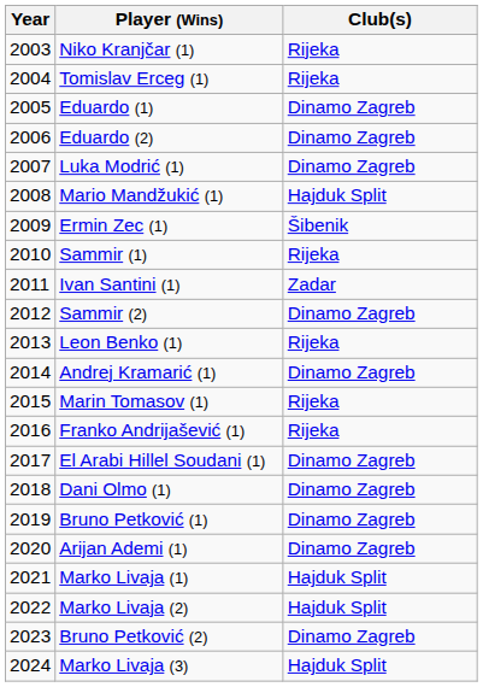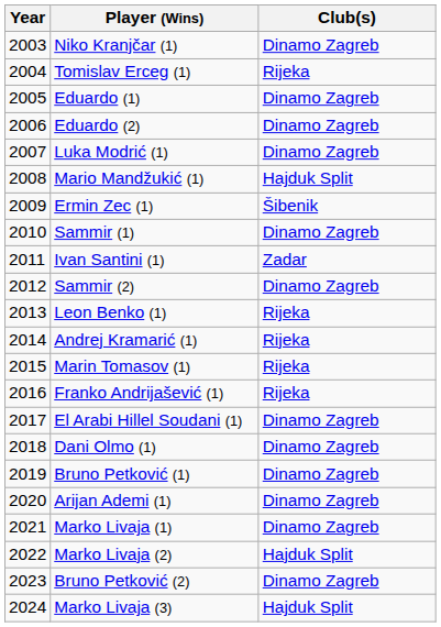Niko Kranjčar (1) | Club(s): Rijeka -> Dinamo Zagreb
Sammir (1) | Club(s): Rijeka -> Dinamo Zagreb
Andrej Kramarić (1) | Club(s): Dinamo Zagreb -> Rijeka
Marko Livaja (1) | Club(s): Hajduk Split -> Dinamo Zagreb
